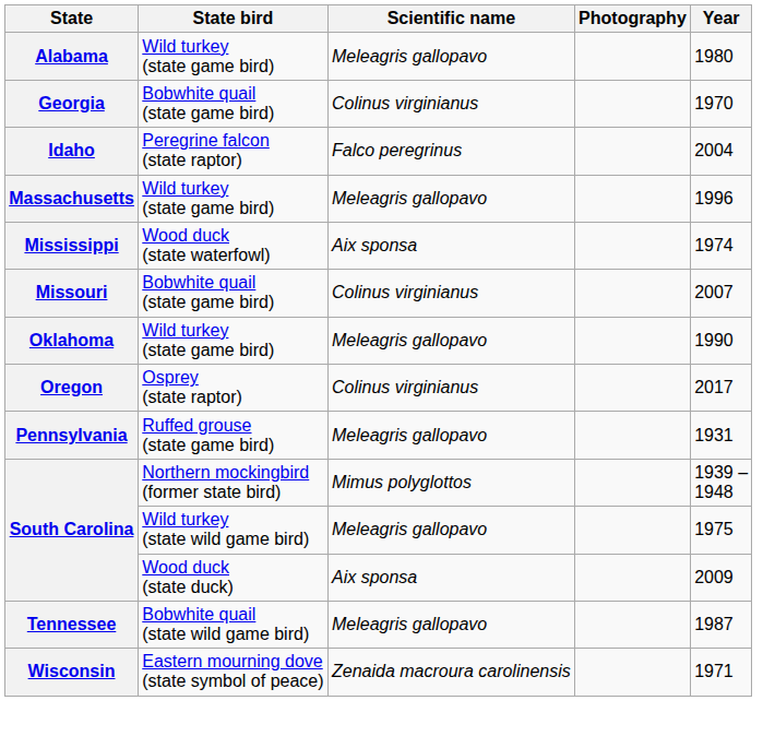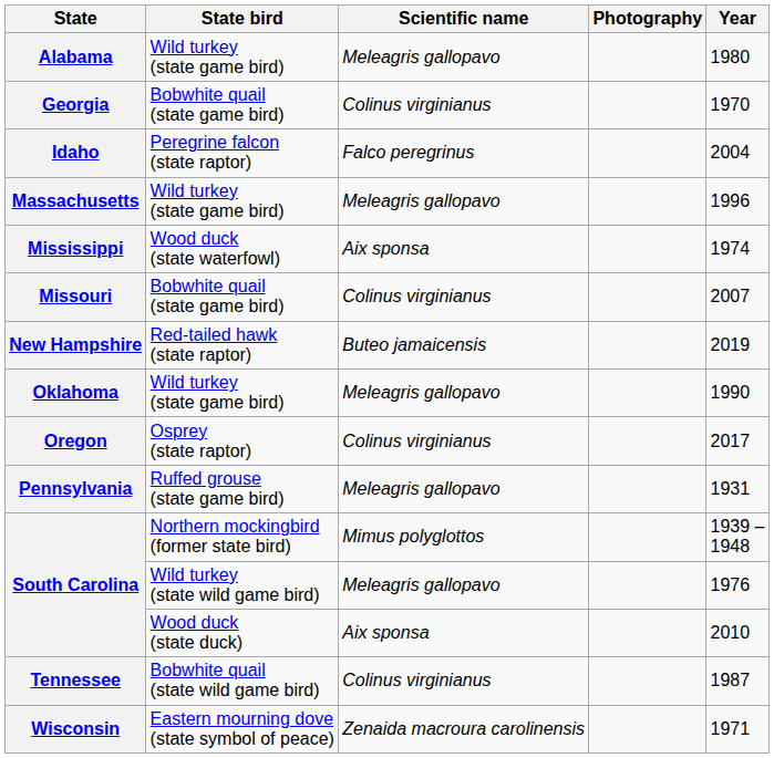+ row: New Hampshire | Red-tailed hawk (state raptor) | Buteo jamaicensis | 2019
South Carolina / Wild turkey (state wild game bird) | Year: 1975 -> 1976
South Carolina / Wood duck (state duck) | Year: 2009 -> 2010
Tennessee | Scientific name: Meleagris gallopavo -> Colinus virginianus
